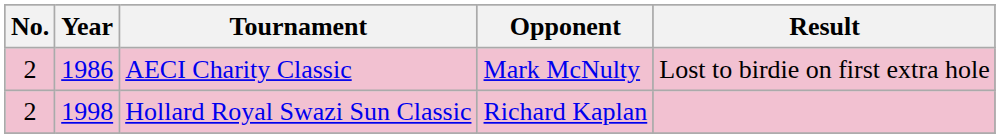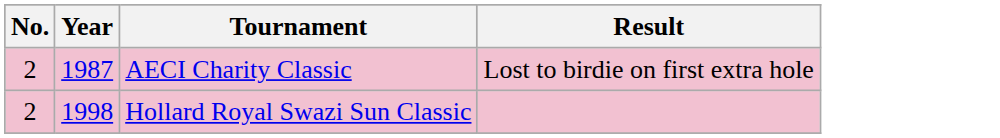- column: Opponent | Mark McNulty | Richard Kaplan
AECI Charity Classic | Year: 1986 -> 1987
